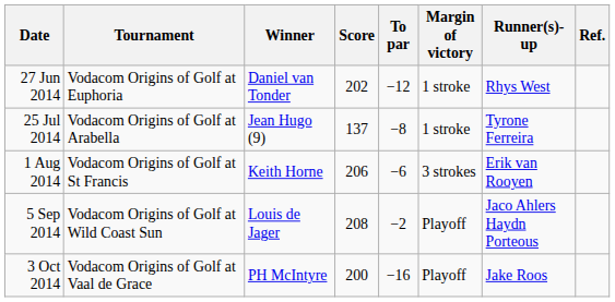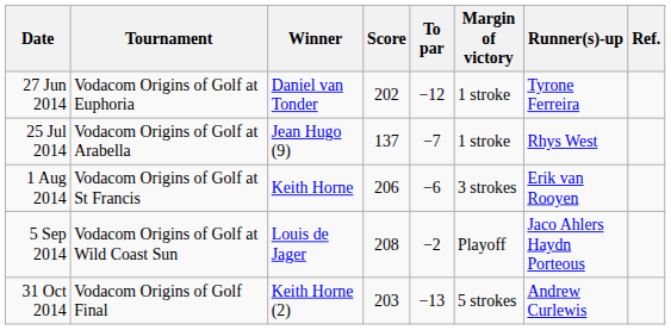27 Jun 2014 | Runner(s)-up: Rhys West -> Tyrone Ferreira
25 Jul 2014 | To par: −8 -> −7
25 Jul 2014 | Runner(s)-up: Tyrone Ferreira -> Rhys West
- row: 3 Oct 2014 | Vodacom Origins of Golf at Vaal de Grace | PH McIntyre | 200 | −16 | Playoff | Jake Roos
+ row: 31 Oct 2014 | Vodacom Origins of Golf Final | Keith Horne (2) | 203 | −13 | 5 strokes | Andrew Curlewis
